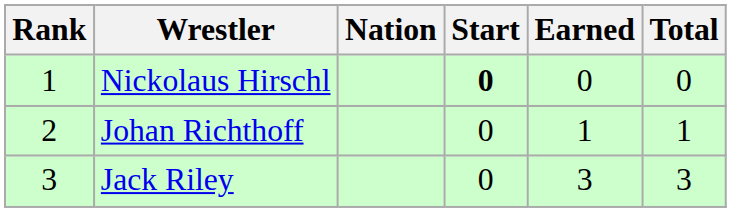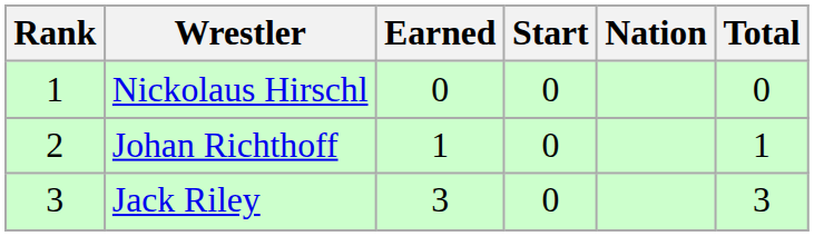columns swapped: Nation <-> Earned
Nickolaus Hirschl | Start: bold -> normal
